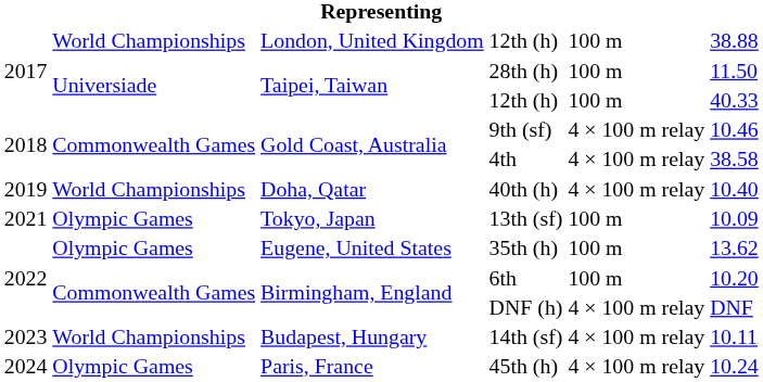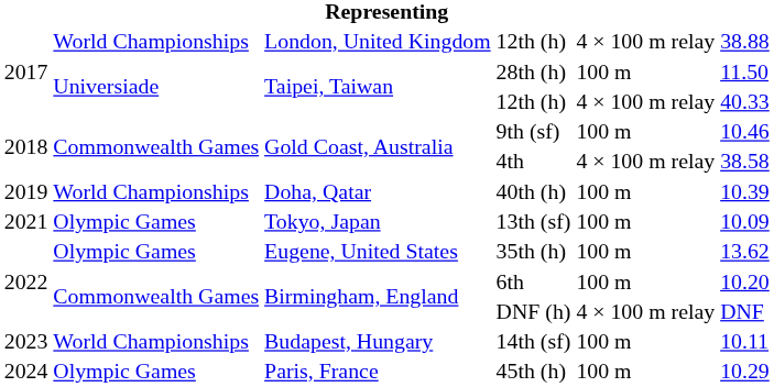London, United Kingdom / 12th (h) | column 5: 100 m -> 4 × 100 m relay
Taipei, Taiwan / 12th (h) | column 5: 100 m -> 4 × 100 m relay
9th (sf) | column 5: 4 × 100 m relay -> 100 m
40th (h) | column 5: 4 × 100 m relay -> 100 m
40th (h) | column 6: 10.40 -> 10.39
14th (sf) | column 5: 4 × 100 m relay -> 100 m
45th (h) | column 5: 4 × 100 m relay -> 100 m
45th (h) | column 6: 10.24 -> 10.29
